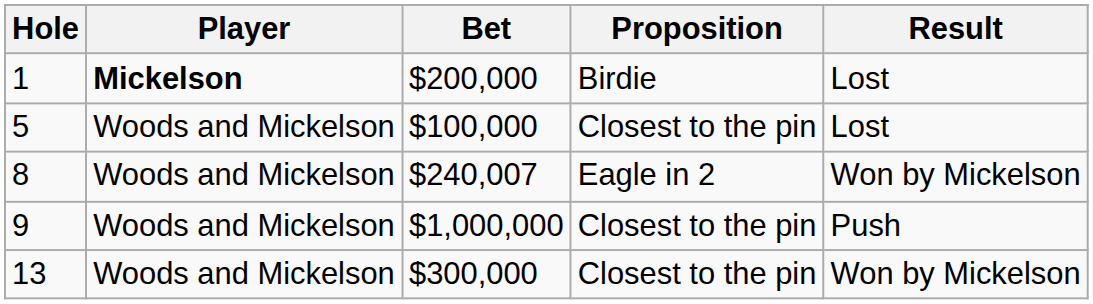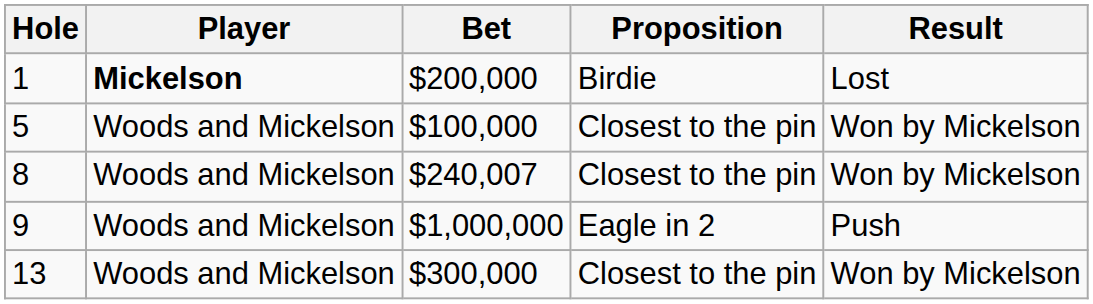5 | Result: Lost -> Won by Mickelson
8 | Proposition: Eagle in 2 -> Closest to the pin
9 | Proposition: Closest to the pin -> Eagle in 2
